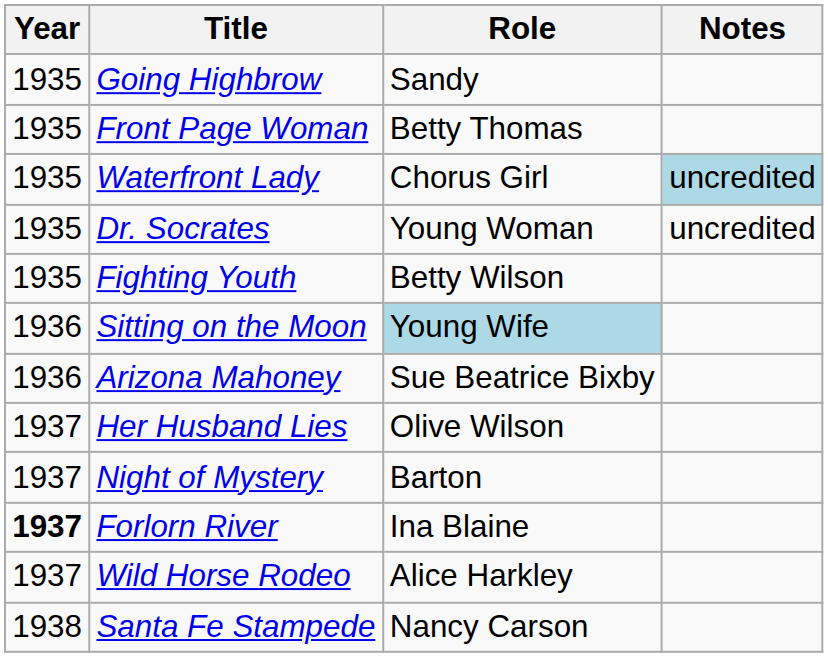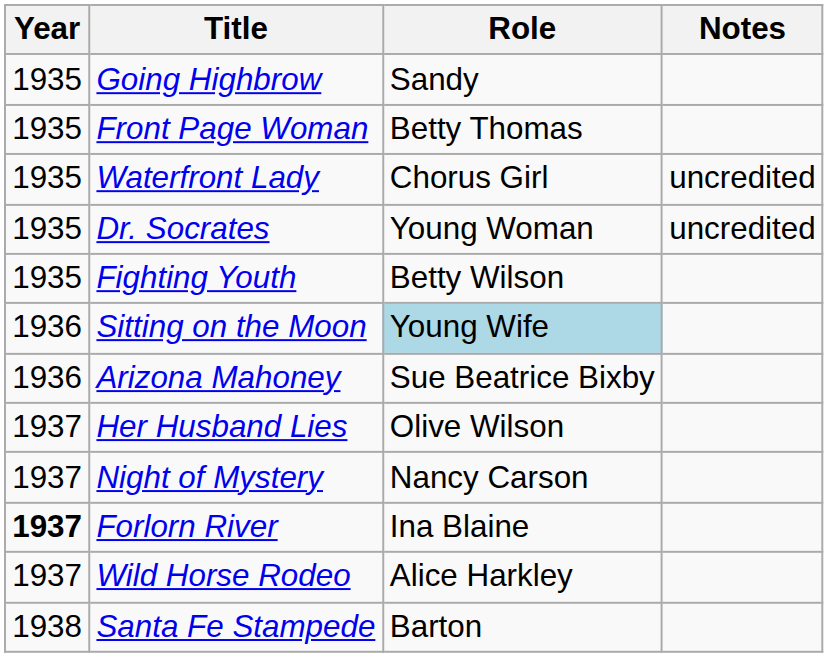Waterfront Lady | Notes: lightblue background -> no background
Night of Mystery | Role: Barton -> Nancy Carson
Santa Fe Stampede | Role: Nancy Carson -> Barton
